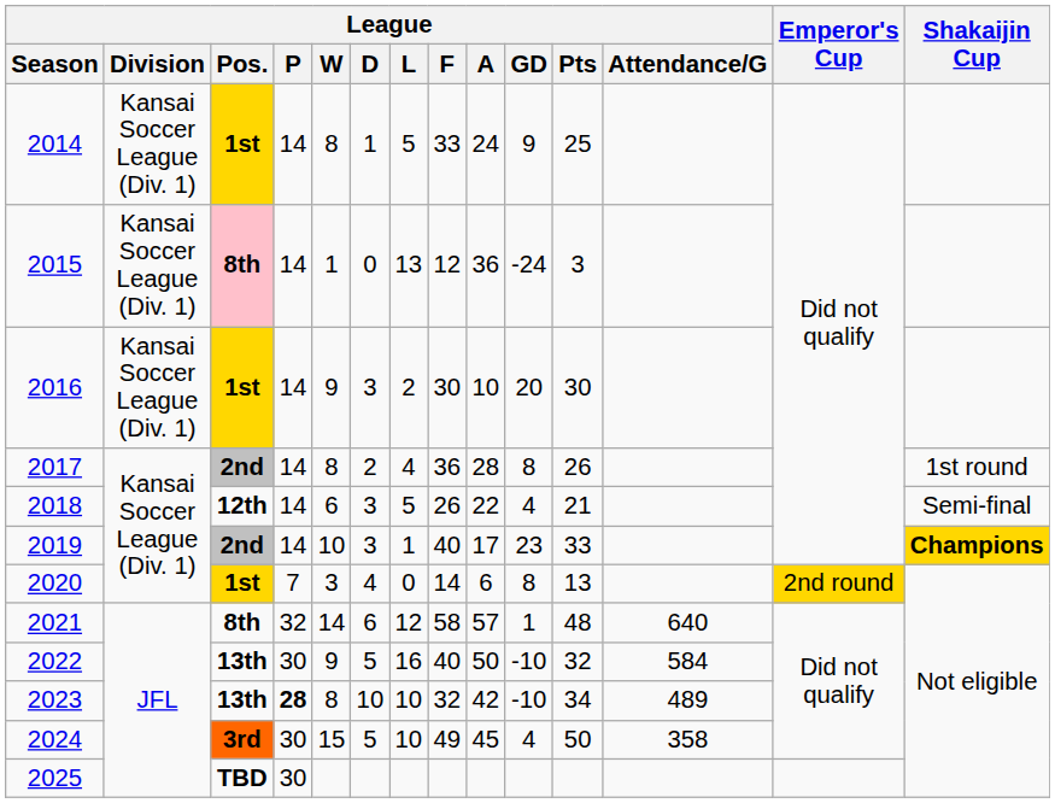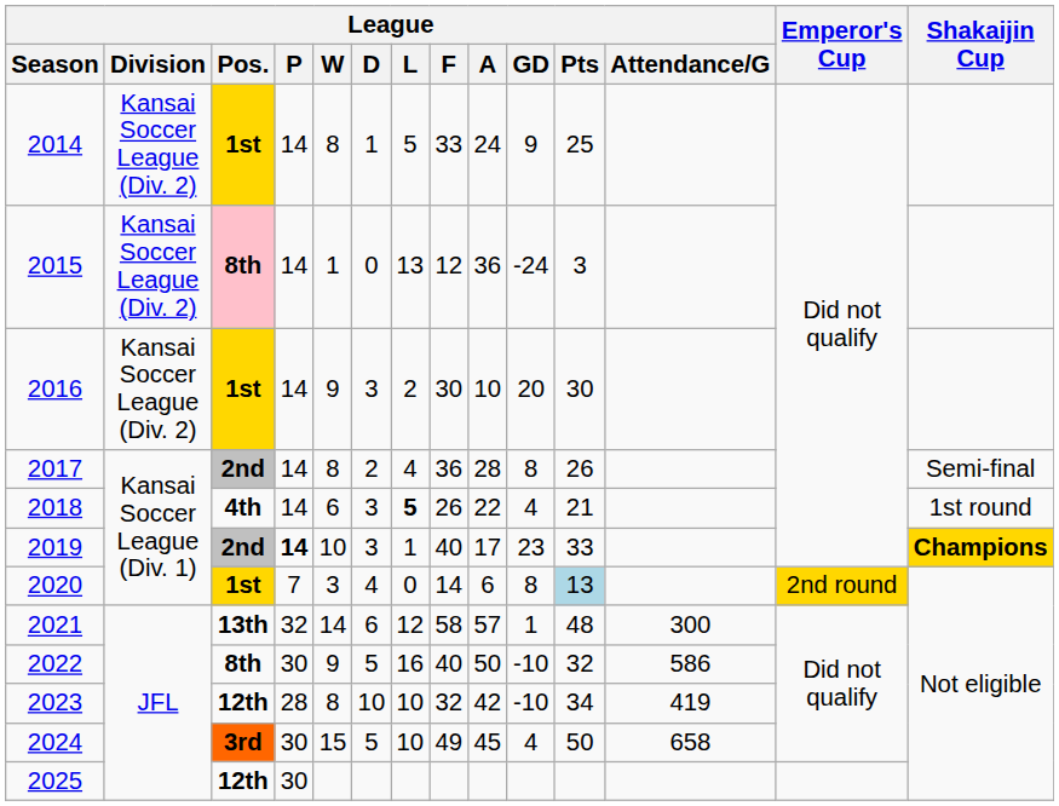2014 | League / Division: Kansai Soccer League (Div. 1) -> Kansai Soccer League (Div. 2)
2015 | League / Division: Kansai Soccer League (Div. 1) -> Kansai Soccer League (Div. 2)
2016 | League / Division: Kansai Soccer League (Div. 1) -> Kansai Soccer League (Div. 2)
2017 | Shakaijin Cup: 1st round -> Semi-final
2018 | League / Pos.: 12th -> 4th
2018 | League / L: normal -> bold
2018 | Shakaijin Cup: Semi-final -> 1st round
2019 | League / P: normal -> bold
2020 | League / Pts: no background -> lightblue background
2021 | League / Pos.: 8th -> 13th
2021 | League / Attendance/G: 640 -> 300
2022 | League / Pos.: 13th -> 8th
2022 | League / Attendance/G: 584 -> 586
2023 | League / Pos.: 13th -> 12th
2023 | League / P: bold -> normal
2023 | League / Attendance/G: 489 -> 419
2024 | League / Attendance/G: 358 -> 658
2025 | League / Pos.: TBD -> 12th
